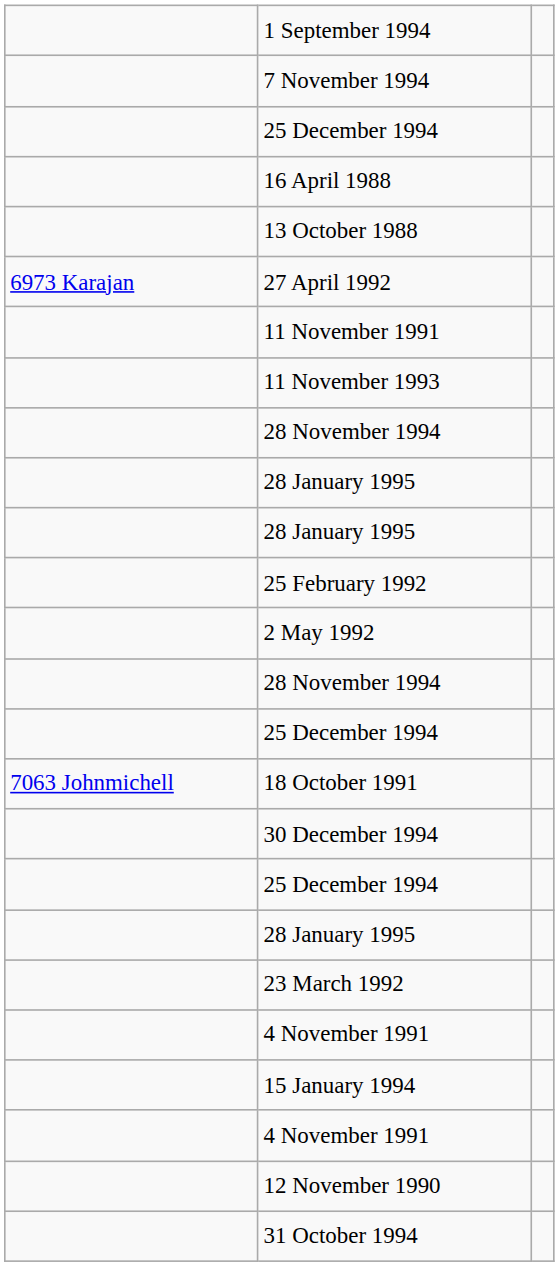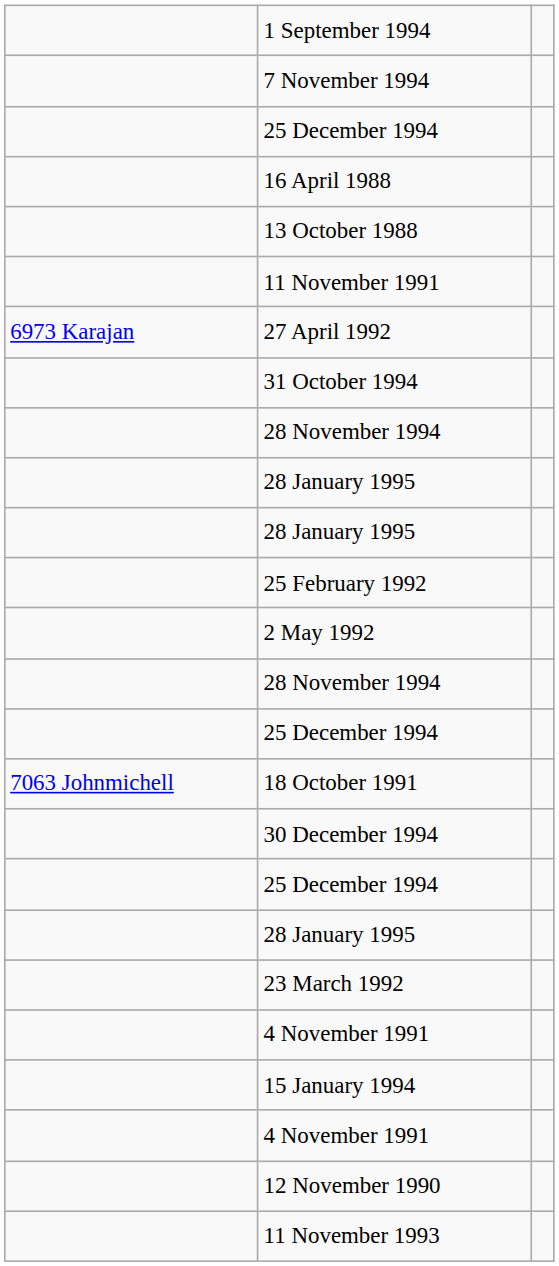rows swapped: 11 November 1991 <-> 27 April 1992
rows swapped: 31 October 1994 <-> 11 November 1993
